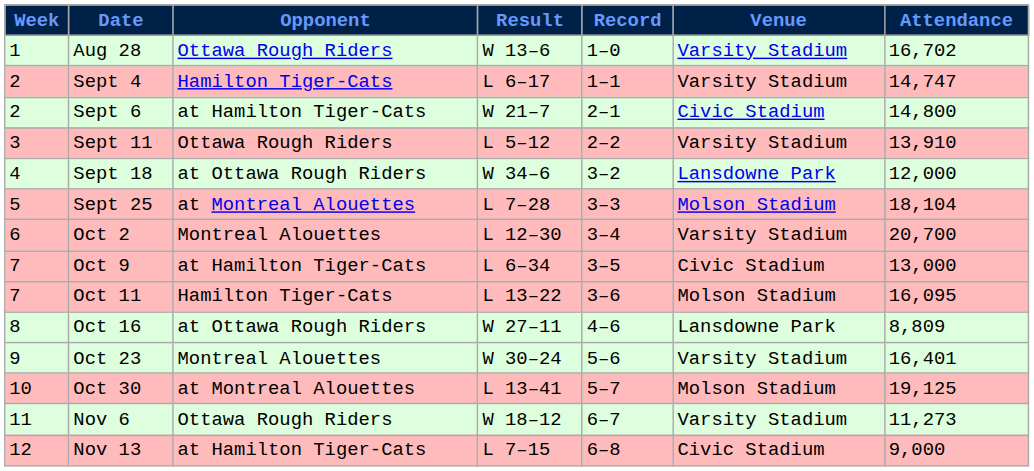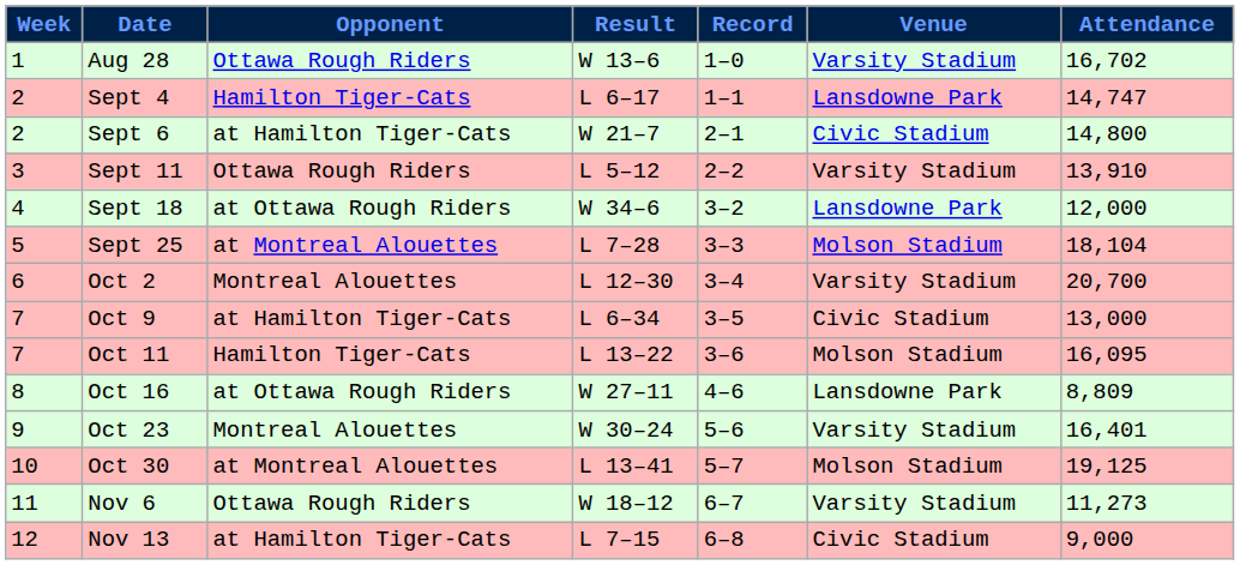Sept 4 | Venue: Varsity Stadium -> Lansdowne Park
